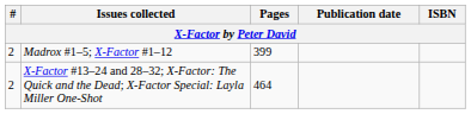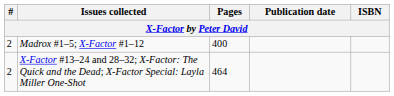Madrox #1–5; X-Factor #1–12 | Pages: 399 -> 400
